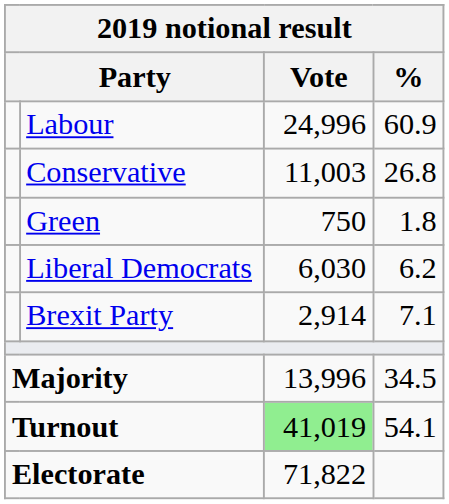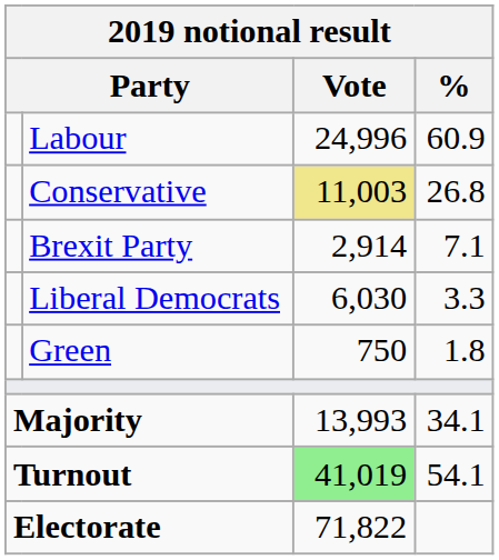Conservative | Vote: no background -> khaki background
rows swapped: Brexit Party <-> Green
Liberal Democrats | %: 6.2 -> 3.3
Majority | Vote: 13,996 -> 13,993
Majority | %: 34.5 -> 34.1
